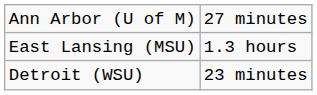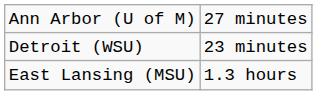rows swapped: Detroit (WSU) <-> East Lansing (MSU)
